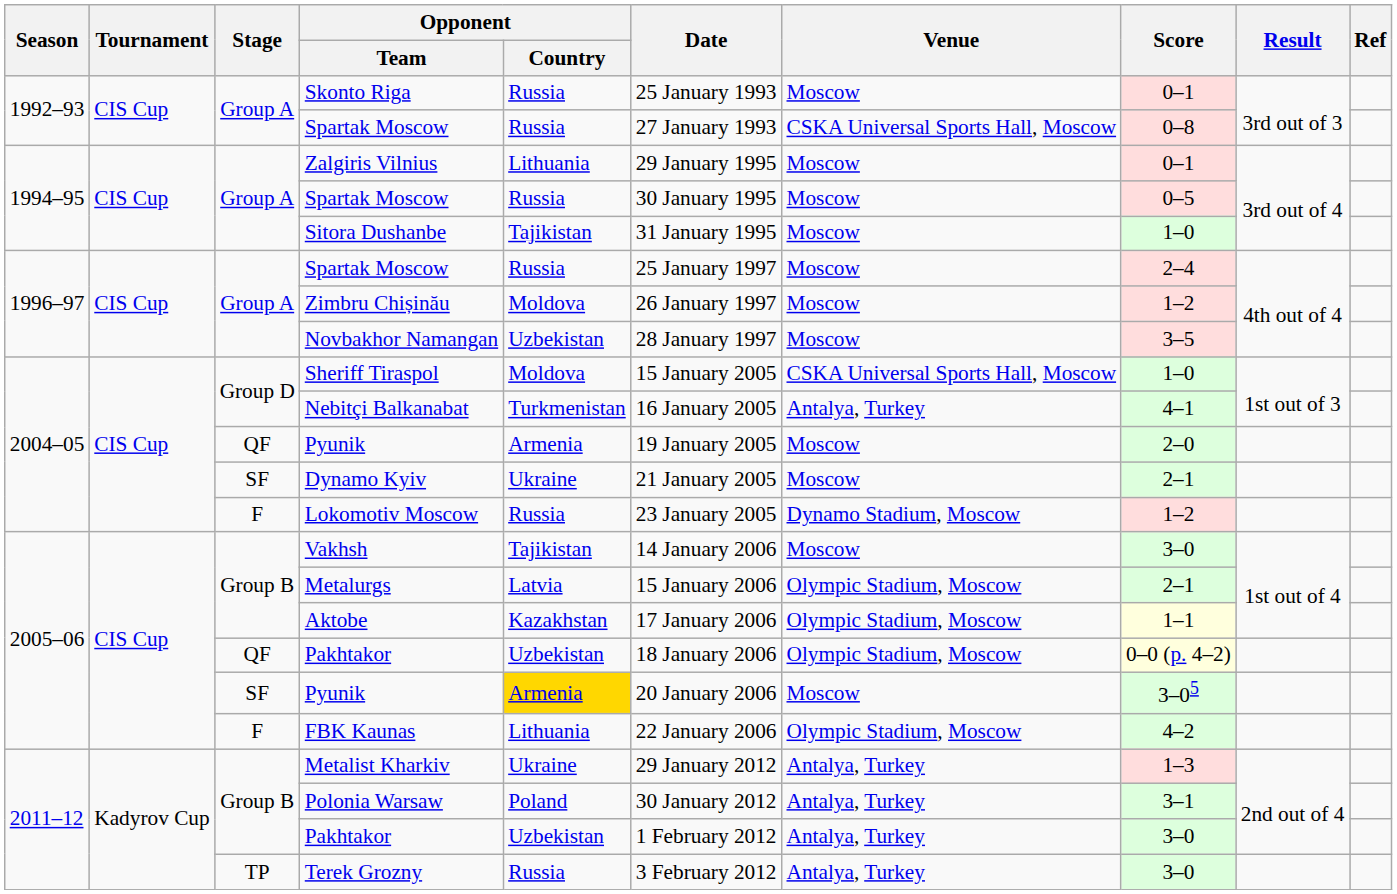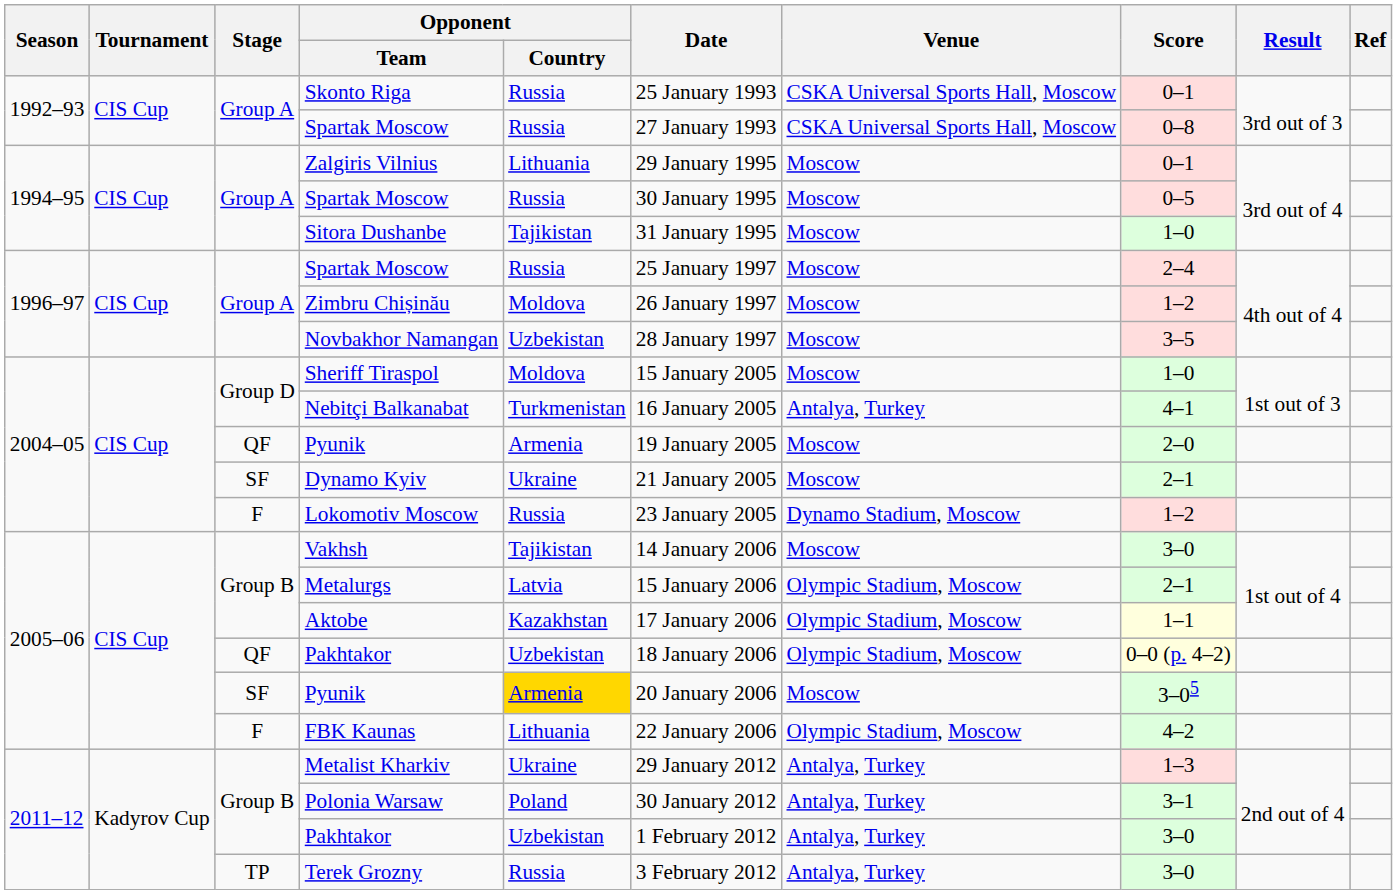Skonto Riga | Venue: Moscow -> CSKA Universal Sports Hall, Moscow
Sheriff Tiraspol | Venue: CSKA Universal Sports Hall, Moscow -> Moscow
